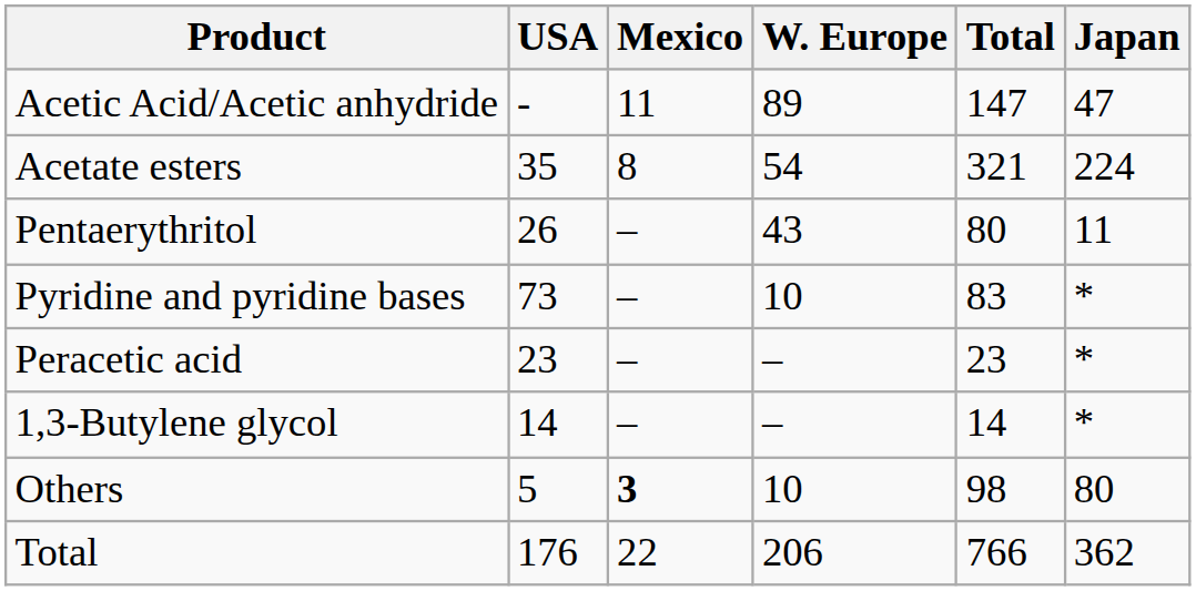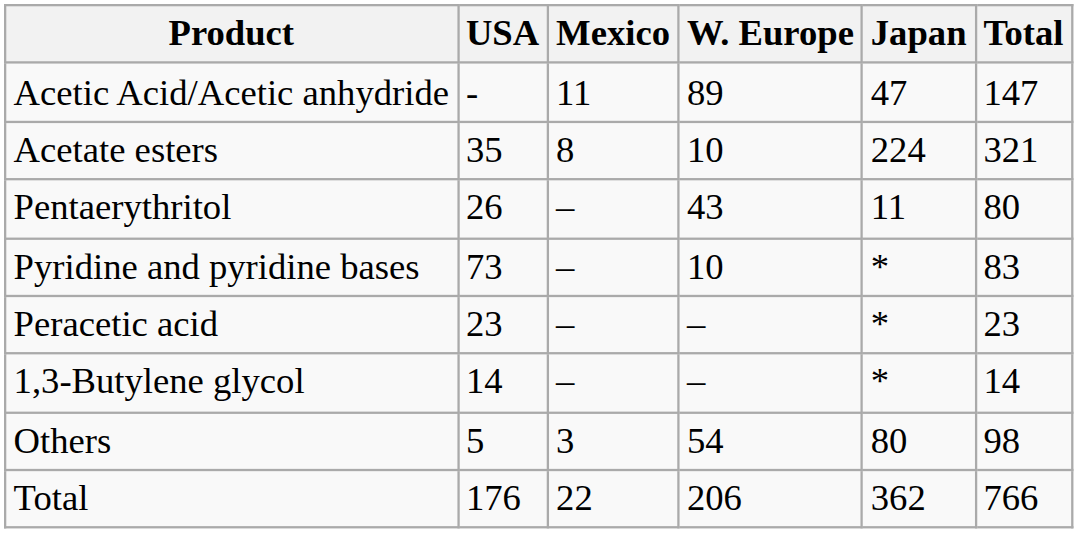columns swapped: Japan <-> Total
Acetate esters | W. Europe: 54 -> 10
Others | Mexico: bold -> normal
Others | W. Europe: 10 -> 54
